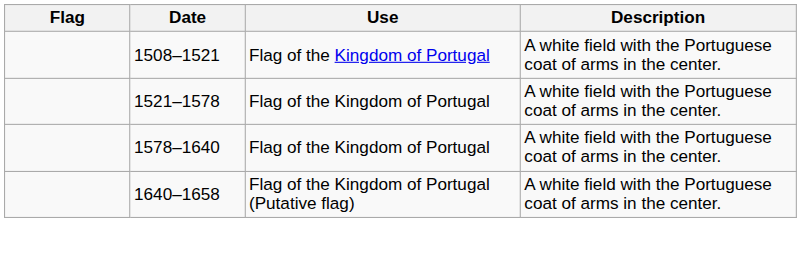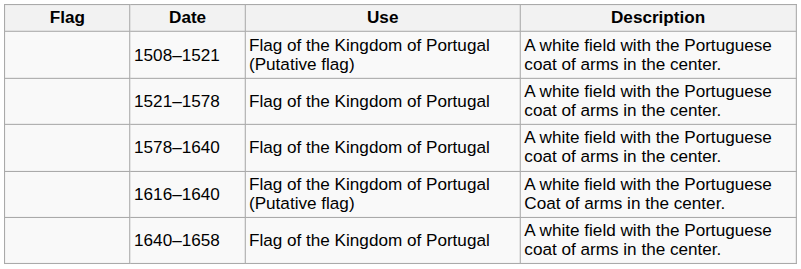1508–1521 | Use: Flag of the Kingdom of Portugal -> Flag of the Kingdom of Portugal (Putative flag)
+ row: 1616–1640 | Flag of the Kingdom of Portugal (Putative flag) | A white field with the Portuguese Coat of arms in the center.
1640–1658 | Use: Flag of the Kingdom of Portugal (Putative flag) -> Flag of the Kingdom of Portugal
